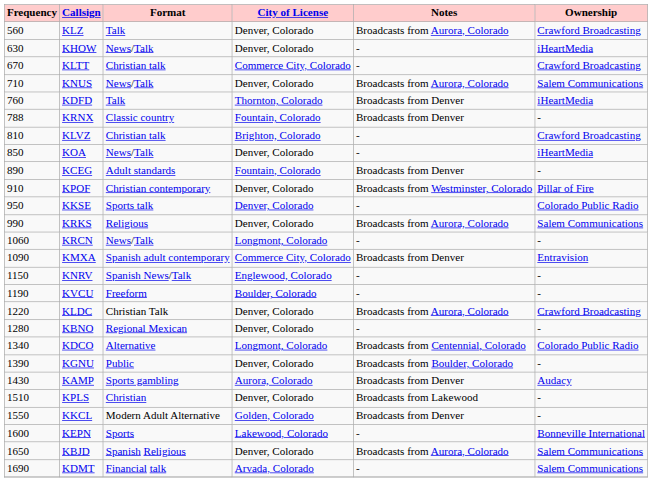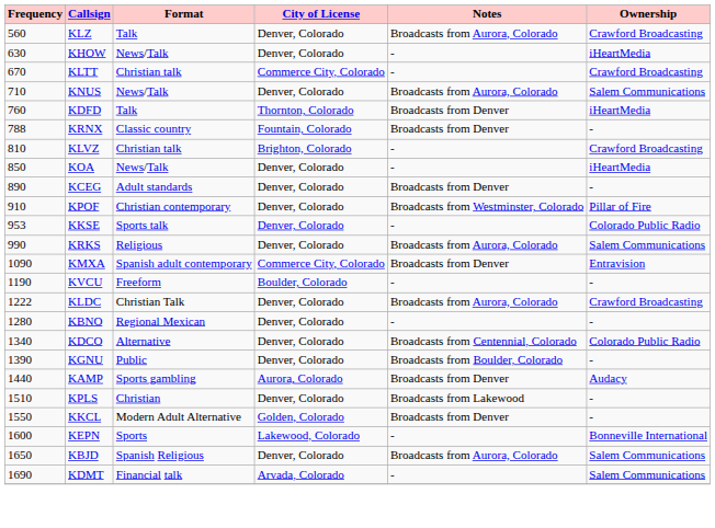KCEG | City of License: Fountain, Colorado -> Denver, Colorado
KKSE | Frequency: 950 -> 953
- row: 1060 | KRCN | News/Talk | Longmont, Colorado | - | -
- row: 1150 | KNRV | Spanish News/Talk | Englewood, Colorado | - | -
KLDC | Frequency: 1220 -> 1222
KDCO | City of License: Longmont, Colorado -> Denver, Colorado
KAMP | Frequency: 1430 -> 1440
